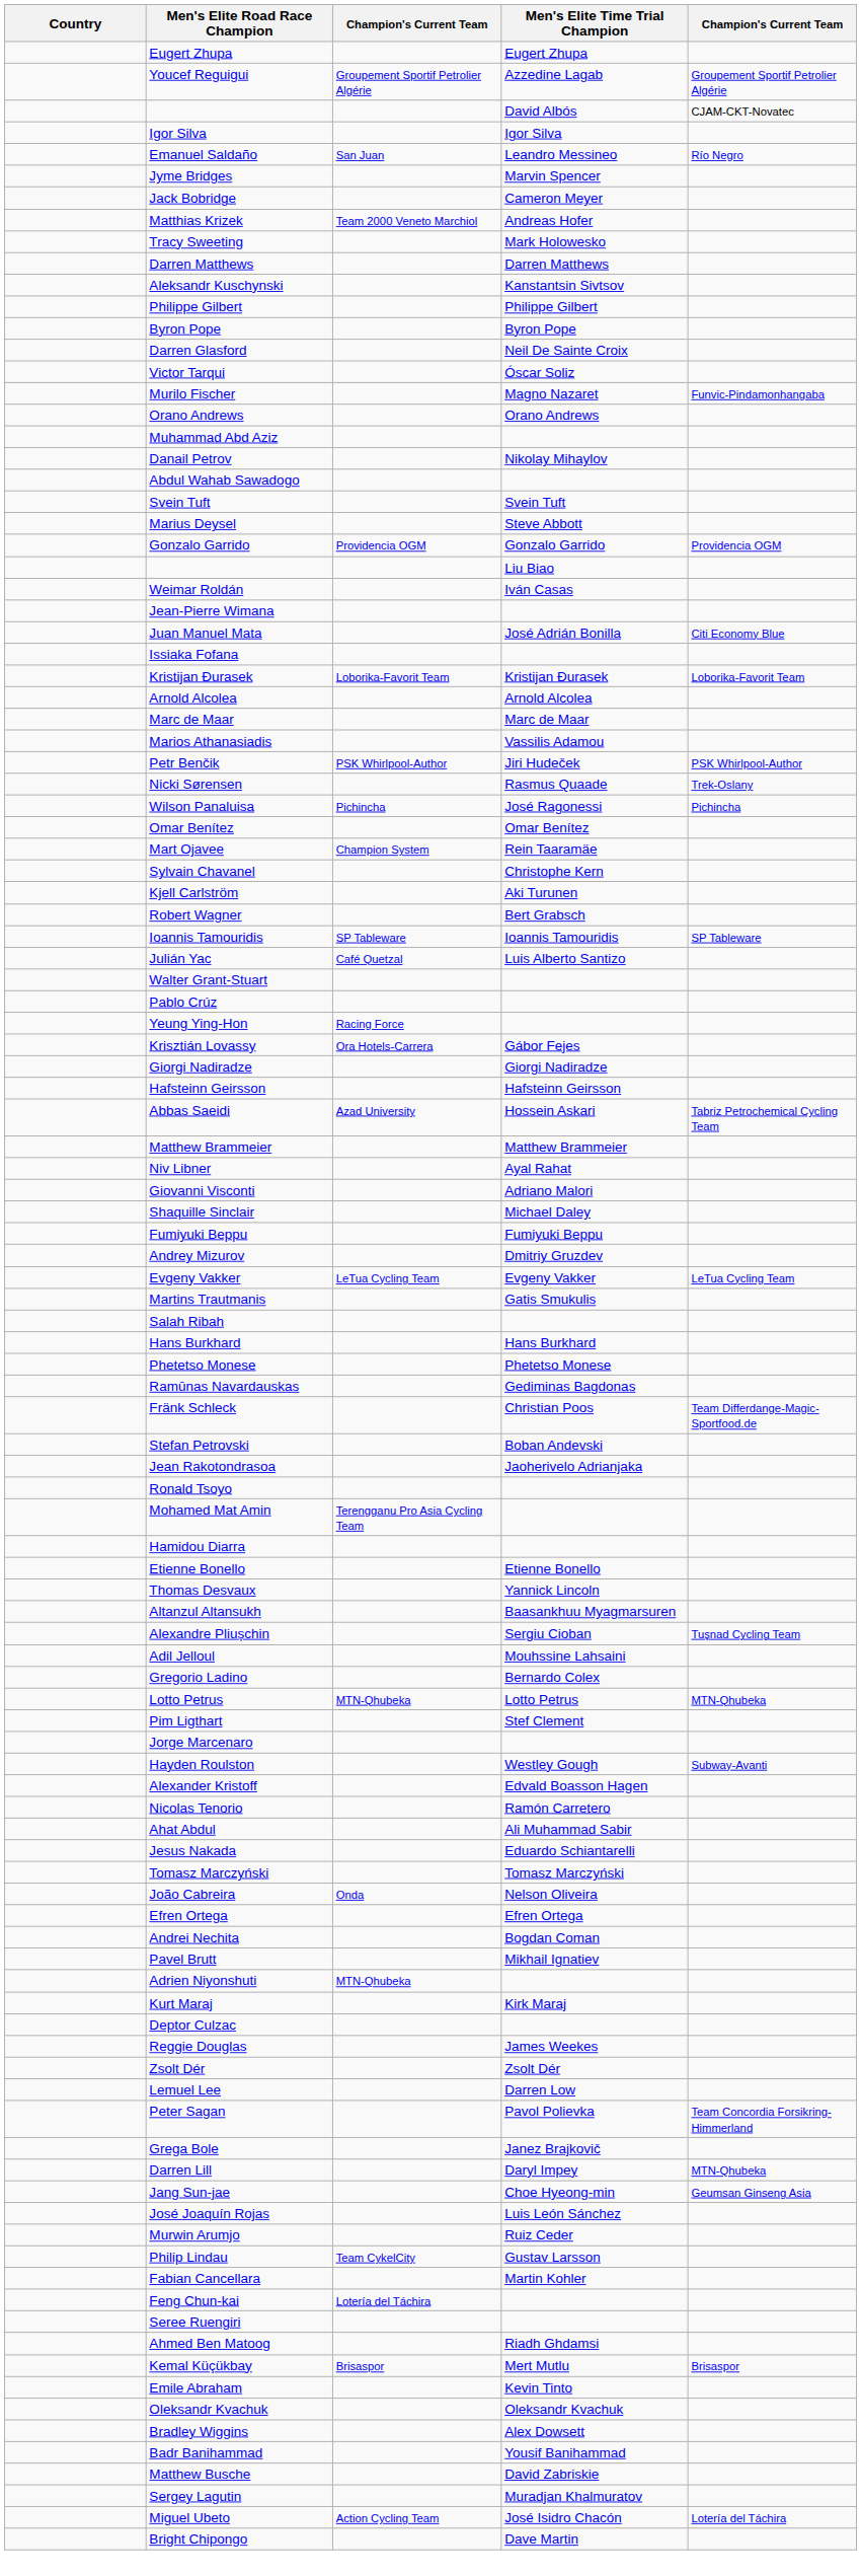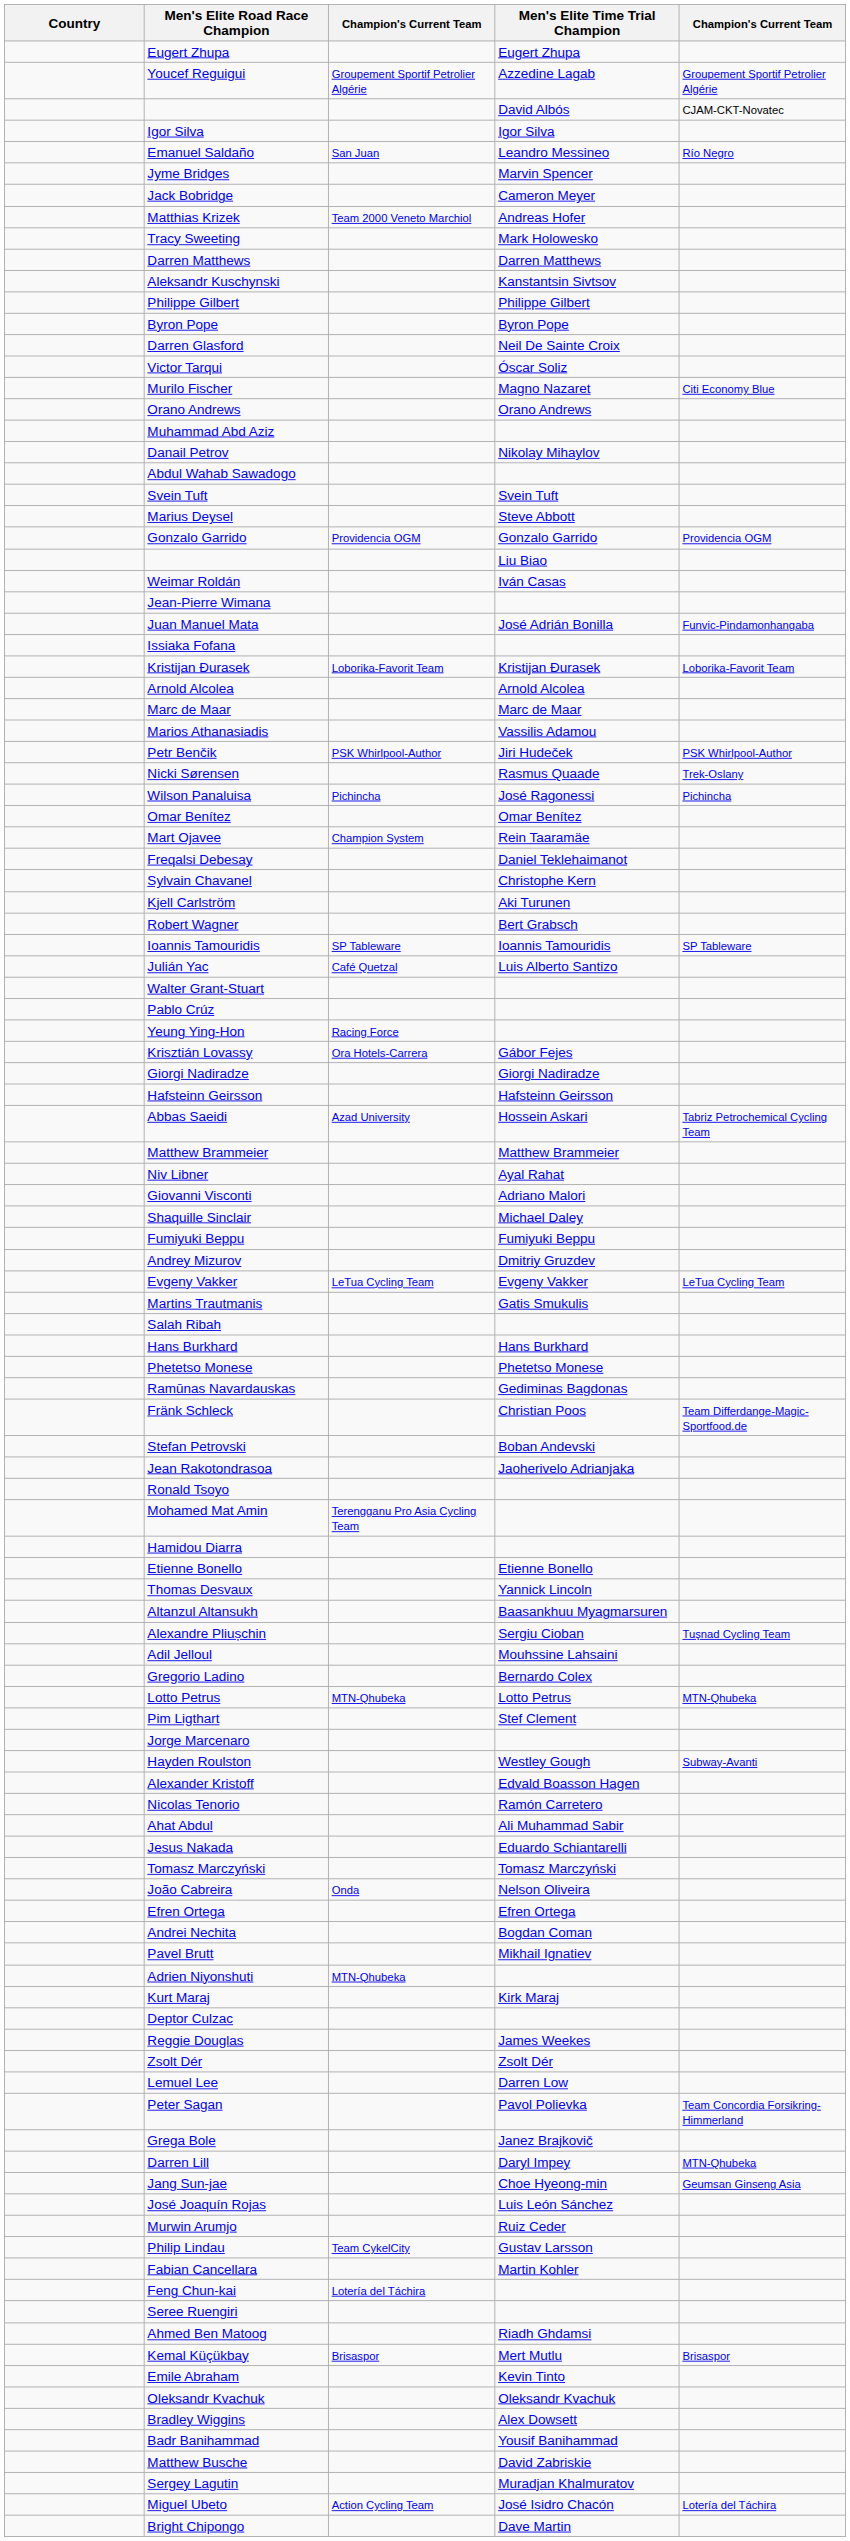Murilo Fischer | column 5: Funvic-Pindamonhangaba -> Citi Economy Blue
Juan Manuel Mata | column 5: Citi Economy Blue -> Funvic-Pindamonhangaba
+ row: Freqalsi Debesay | Daniel Teklehaimanot
